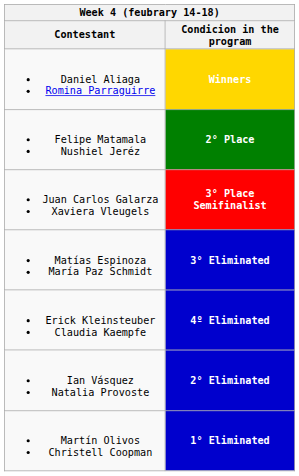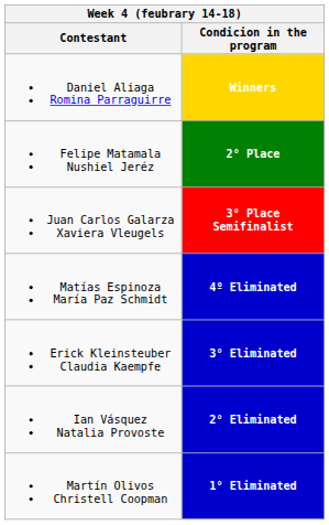Matías Espinoza María Paz Schmidt | Condicion in the program: 3° Eliminated -> 4º Eliminated
Erick Kleinsteuber Claudia Kaempfe | Condicion in the program: 4º Eliminated -> 3° Eliminated
